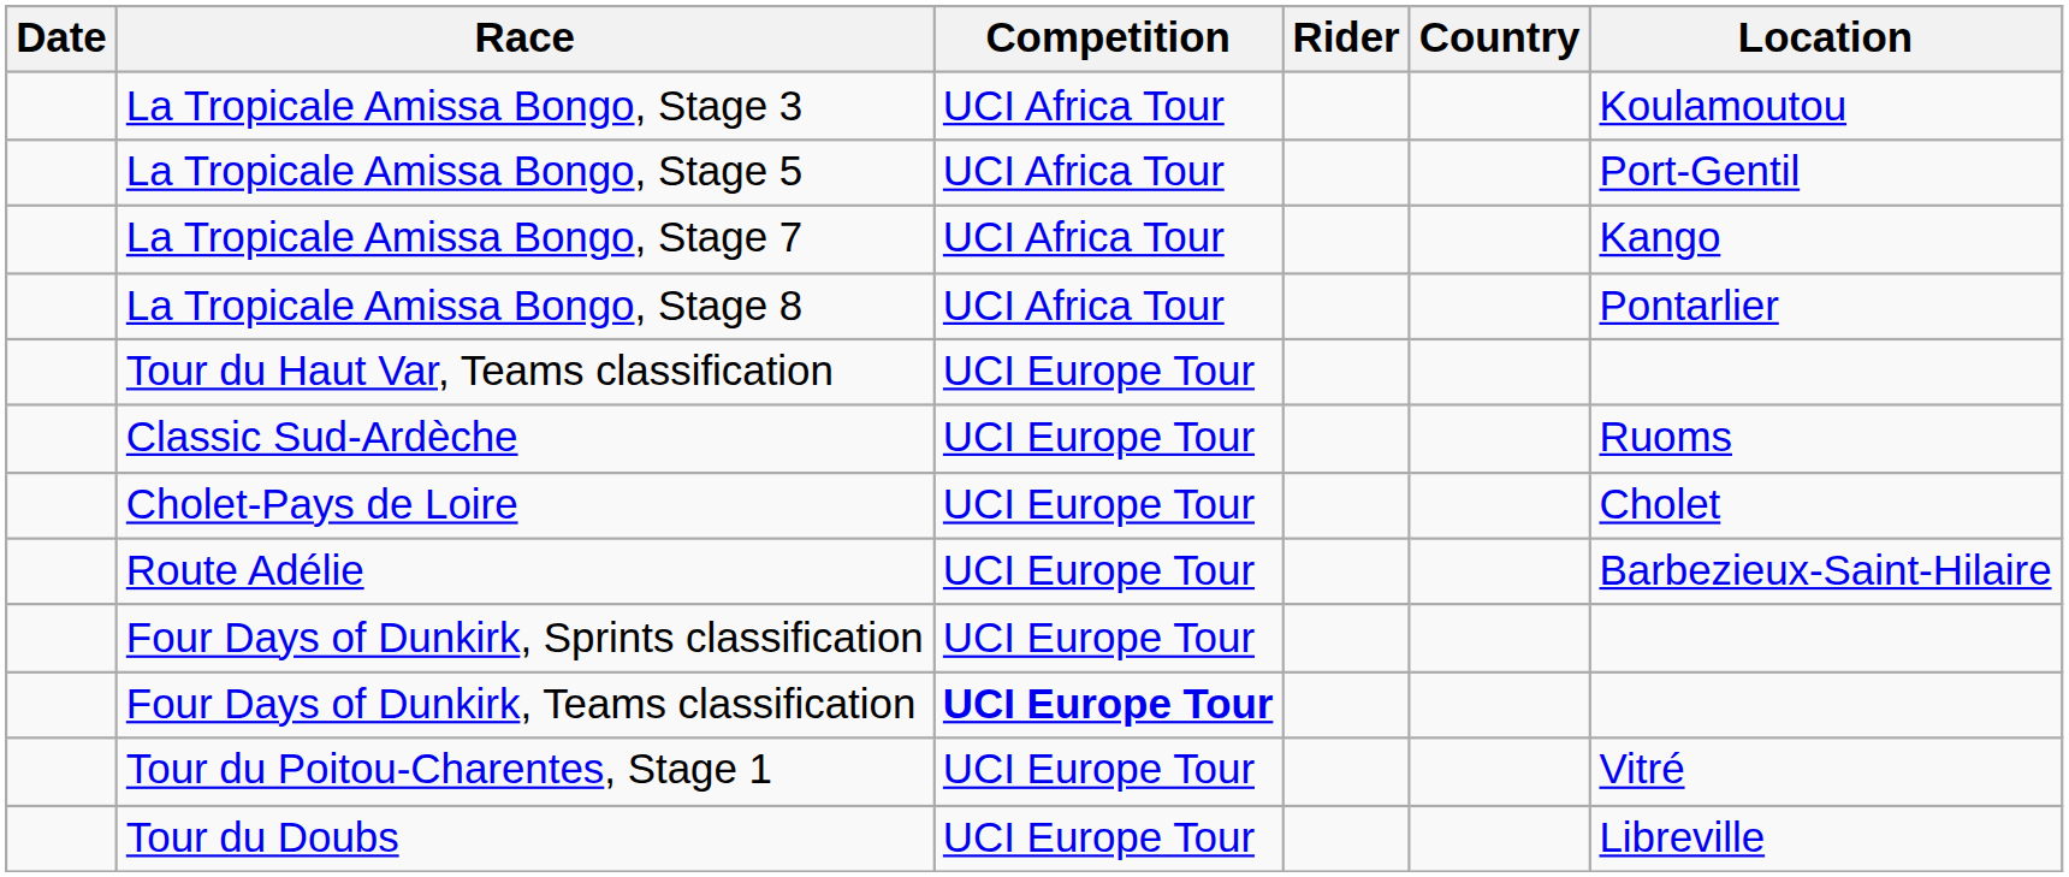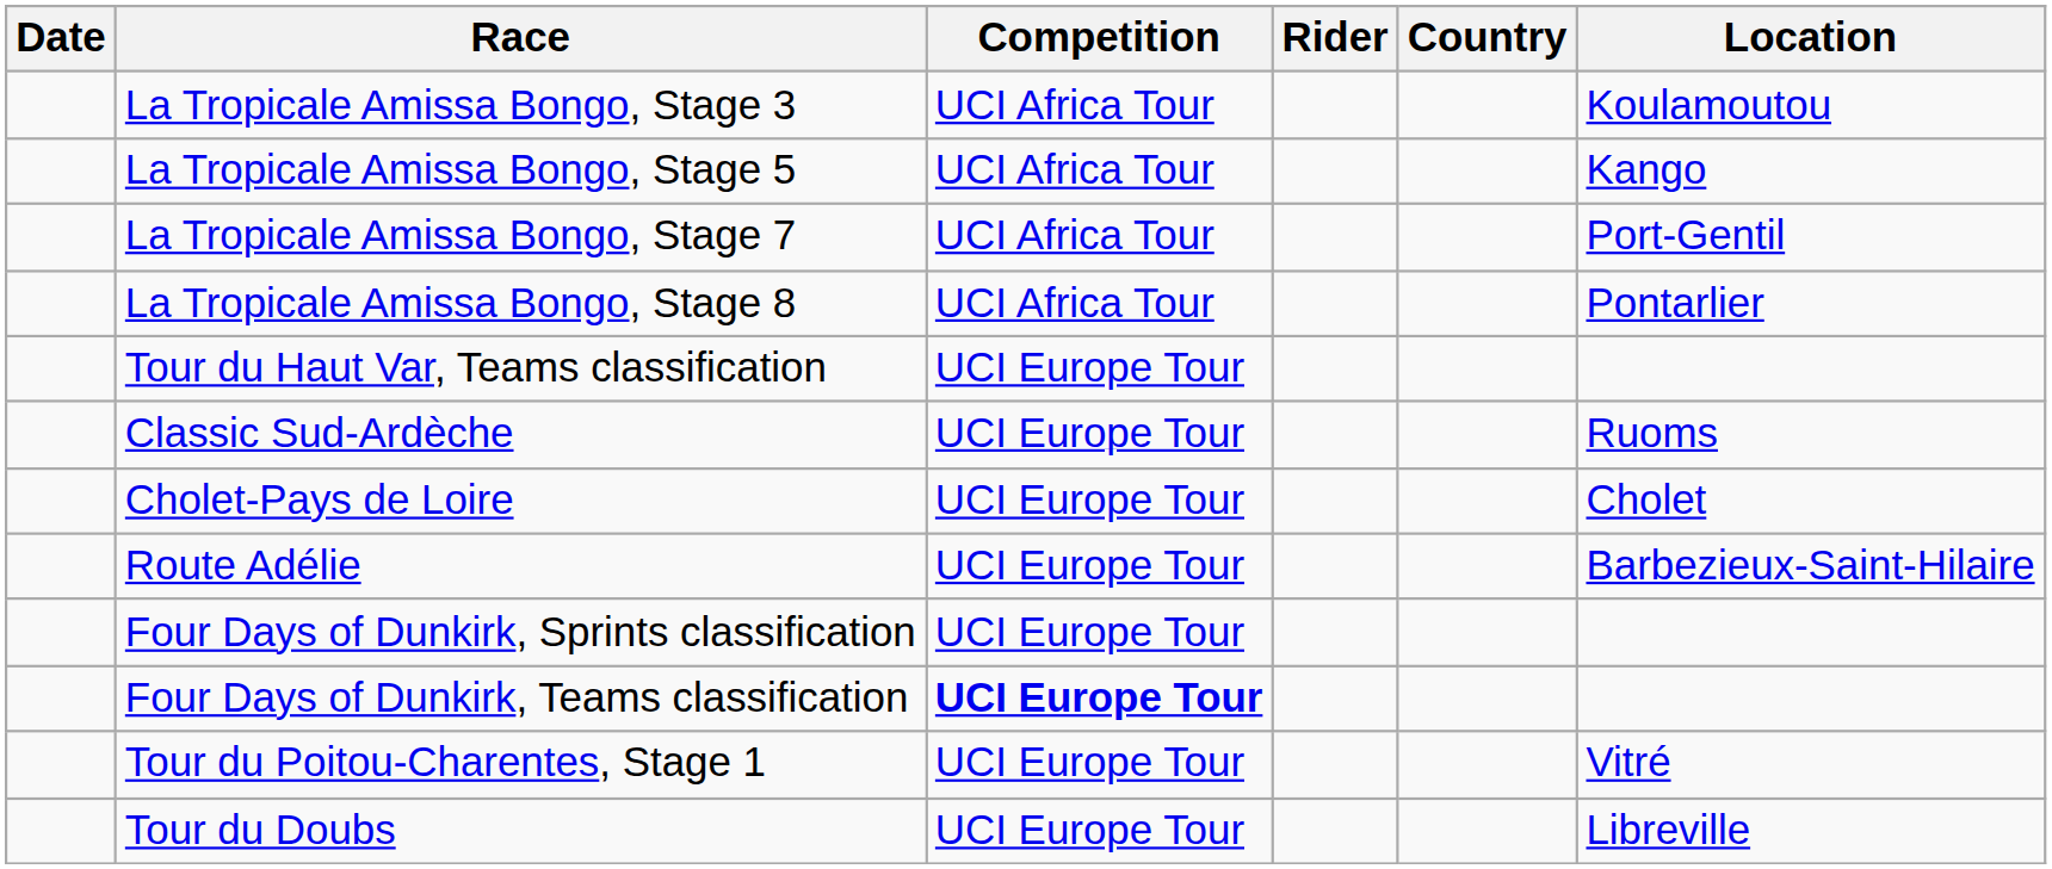La Tropicale Amissa Bongo, Stage 5 | Location: Port-Gentil -> Kango
La Tropicale Amissa Bongo, Stage 7 | Location: Kango -> Port-Gentil
